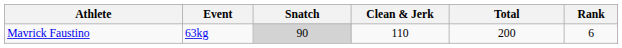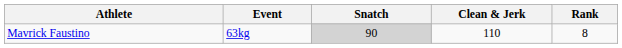- column: Total | 200
Mavrick Faustino | Rank: 6 -> 8
